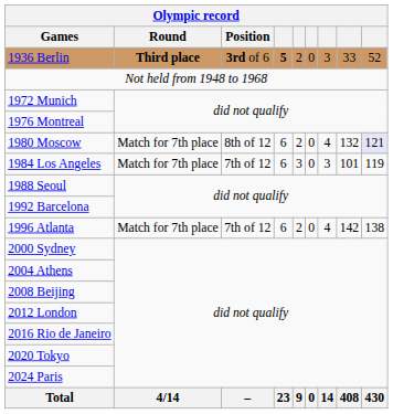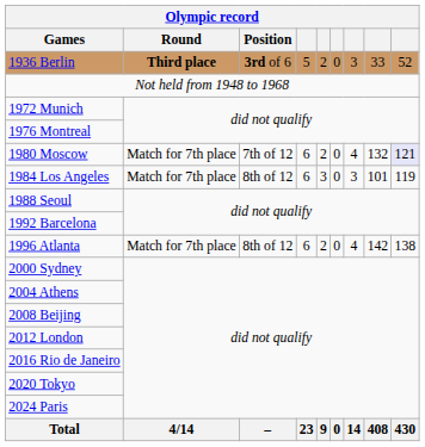1936 Berlin | column 4: bold -> normal
1980 Moscow | Position: 8th of 12 -> 7th of 12
1984 Los Angeles | Position: 7th of 12 -> 8th of 12
1996 Atlanta | Position: 7th of 12 -> 8th of 12
